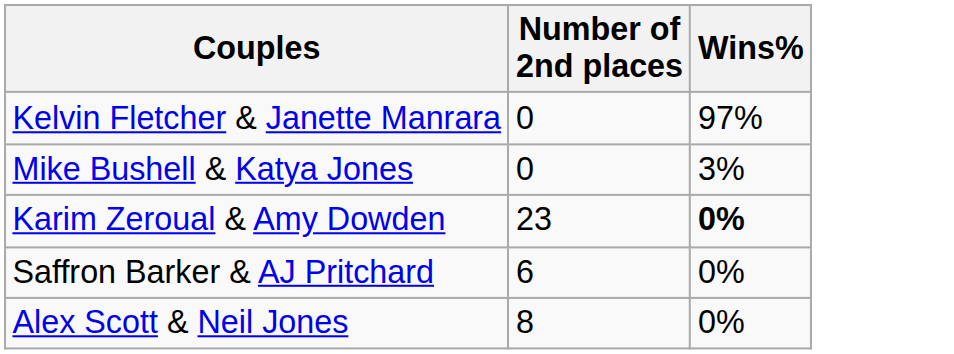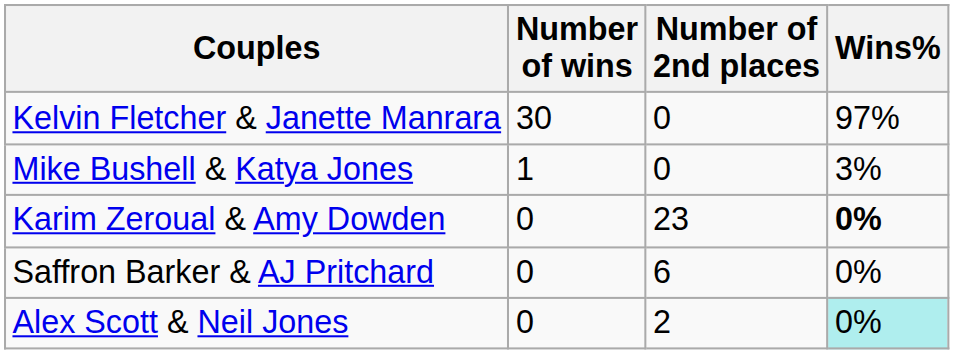+ column: Number of wins | 30 | 1 | 0 | 0 | 0
Alex Scott & Neil Jones | Number of 2nd places: 8 -> 2
Alex Scott & Neil Jones | Wins%: no background -> paleturquoise background
